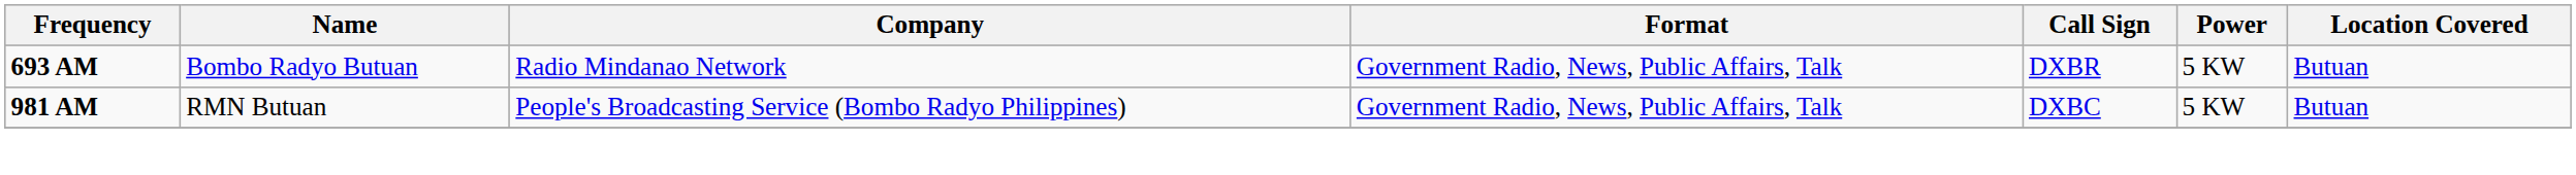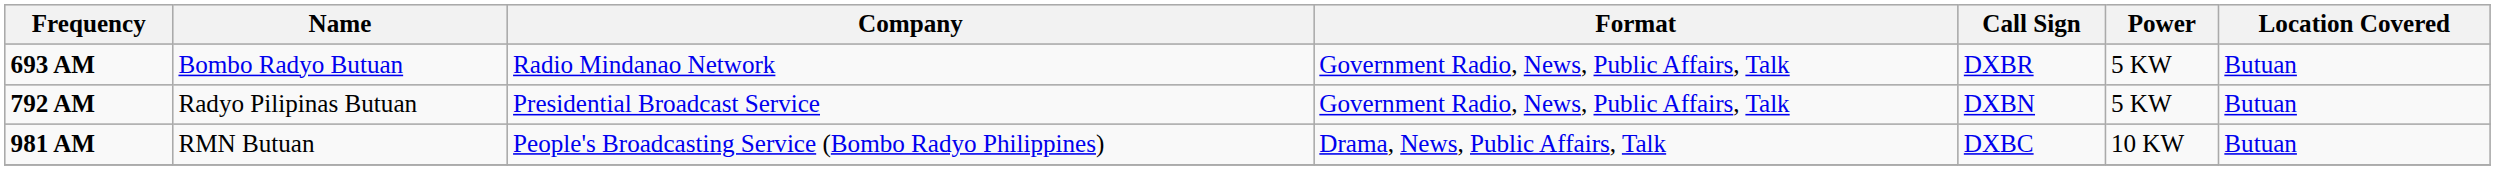+ row: 792 AM | Radyo Pilipinas Butuan | Presidential Broadcast Service | Government Radio, News, Public Affairs, Talk | DXBN | 5 KW | Butuan
981 AM | Format: Government Radio, News, Public Affairs, Talk -> Drama, News, Public Affairs, Talk
981 AM | Power: 5 KW -> 10 KW
